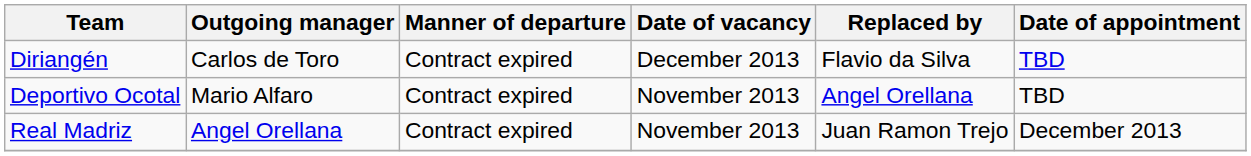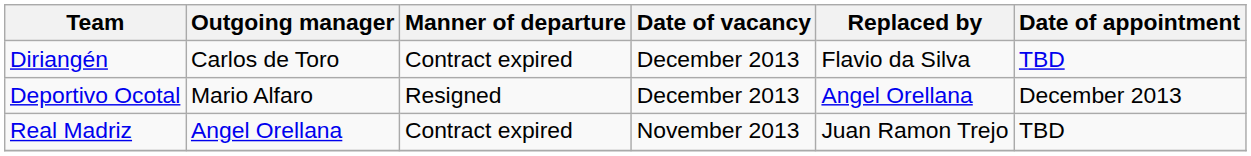Deportivo Ocotal | Manner of departure: Contract expired -> Resigned
Deportivo Ocotal | Date of vacancy: November 2013 -> December 2013
Deportivo Ocotal | Date of appointment: TBD -> December 2013
Real Madriz | Date of appointment: December 2013 -> TBD
